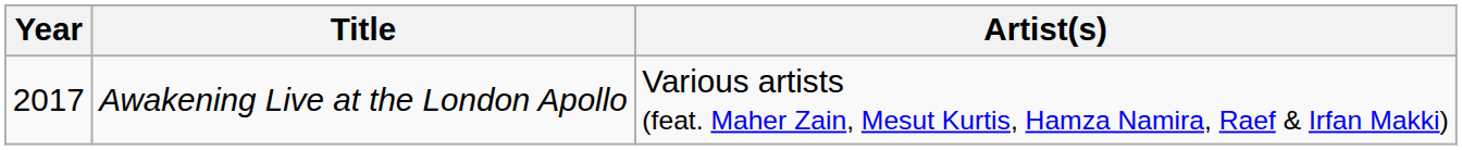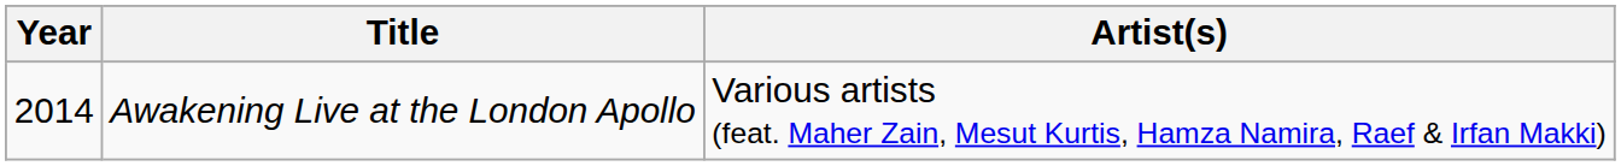Awakening Live at the London Apollo | Year: 2017 -> 2014
